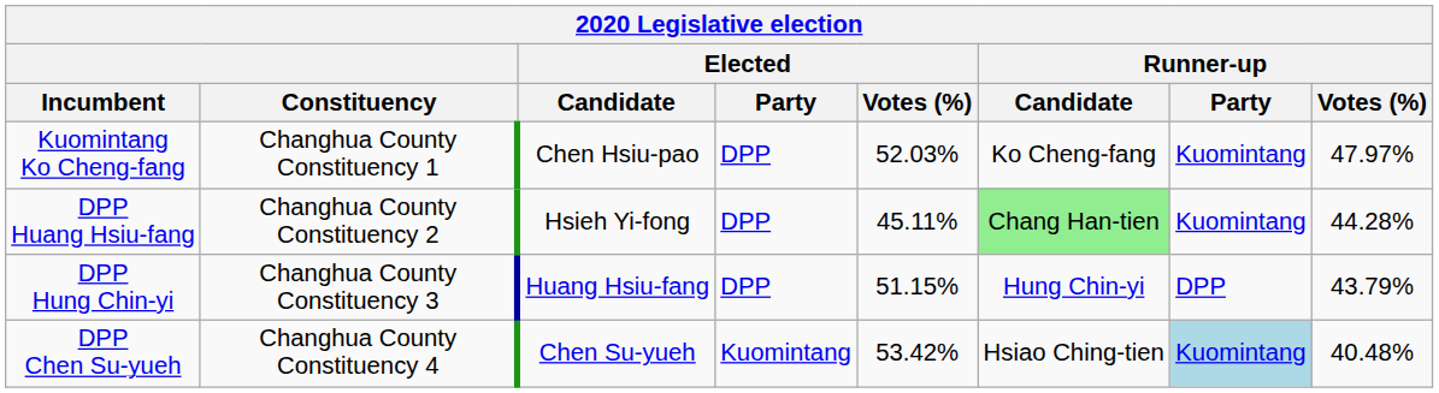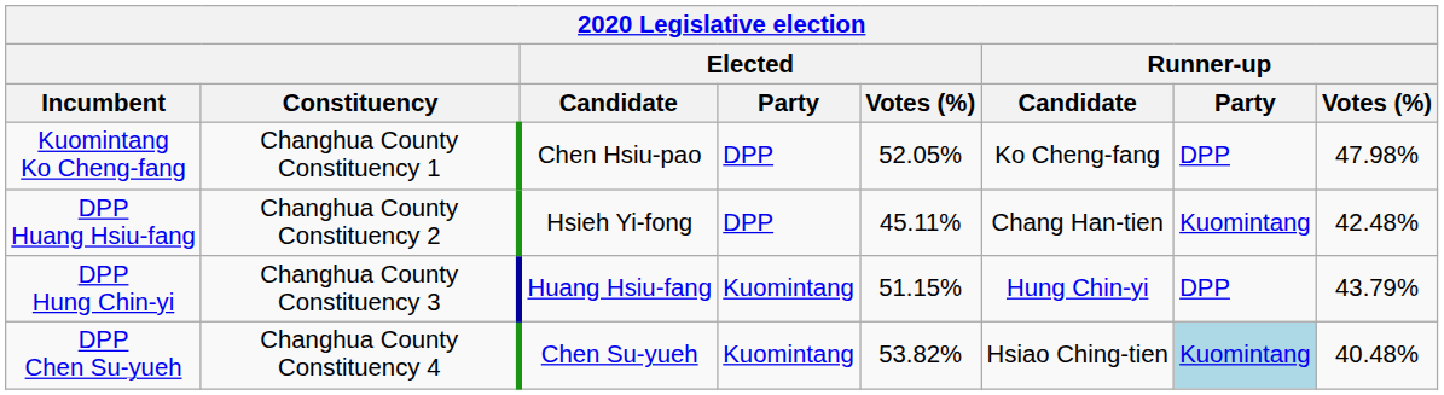Kuomintang Ko Cheng-fang | Elected / Votes (%): 52.03% -> 52.05%
Kuomintang Ko Cheng-fang | Runner-up / Party: Kuomintang -> DPP
Kuomintang Ko Cheng-fang | Runner-up / Votes (%): 47.97% -> 47.98%
DPP Huang Hsiu-fang | Runner-up / Candidate: lightgreen background -> no background
DPP Huang Hsiu-fang | Runner-up / Votes (%): 44.28% -> 42.48%
DPP Hung Chin-yi | Elected / Party: DPP -> Kuomintang
DPP Chen Su-yueh | Elected / Votes (%): 53.42% -> 53.82%
